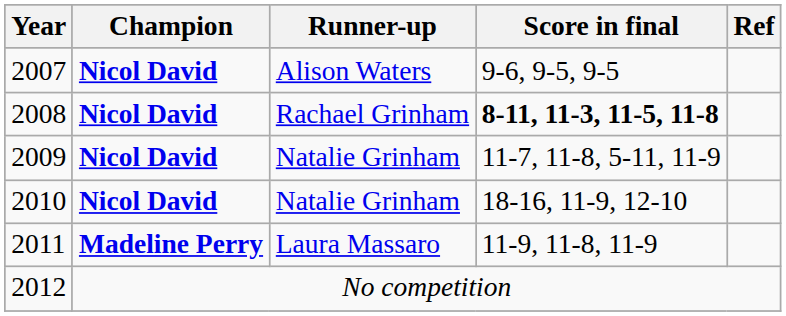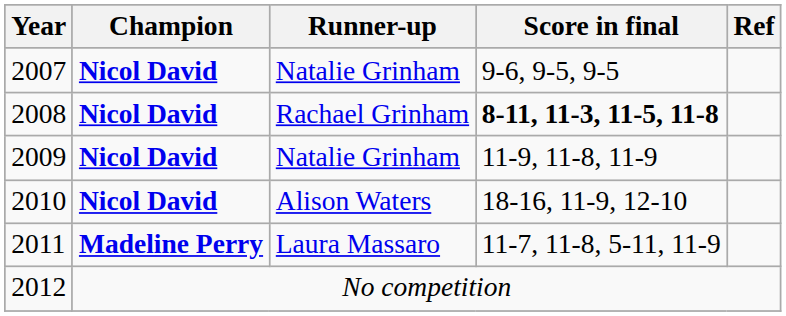2007 | Runner-up: Alison Waters -> Natalie Grinham
2009 | Score in final: 11-7, 11-8, 5-11, 11-9 -> 11-9, 11-8, 11-9
2010 | Runner-up: Natalie Grinham -> Alison Waters
2011 | Score in final: 11-9, 11-8, 11-9 -> 11-7, 11-8, 5-11, 11-9
